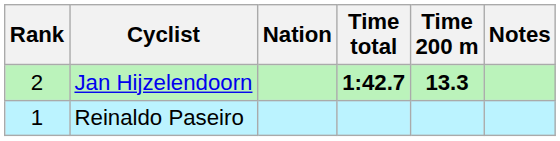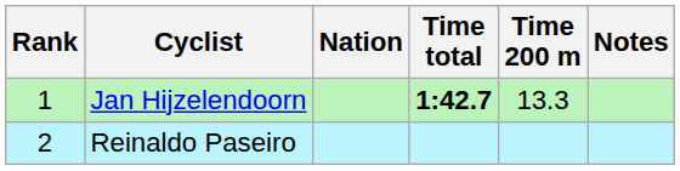Jan Hijzelendoorn | Rank: 2 -> 1
Jan Hijzelendoorn | Time 200 m: bold -> normal
Reinaldo Paseiro | Rank: 1 -> 2
